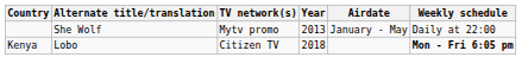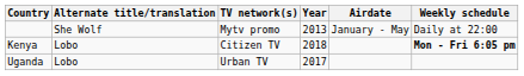+ row: Uganda | Lobo | Urban TV | 2017
